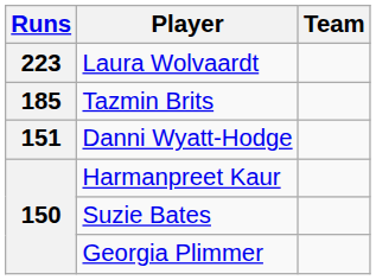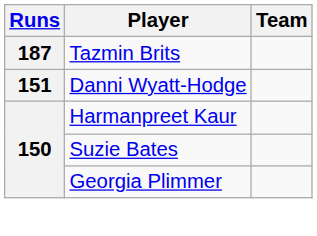- row: 223 | Laura Wolvaardt
Tazmin Brits | Runs: 185 -> 187
